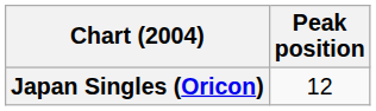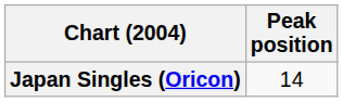Japan Singles (Oricon) | Peak position: 12 -> 14
